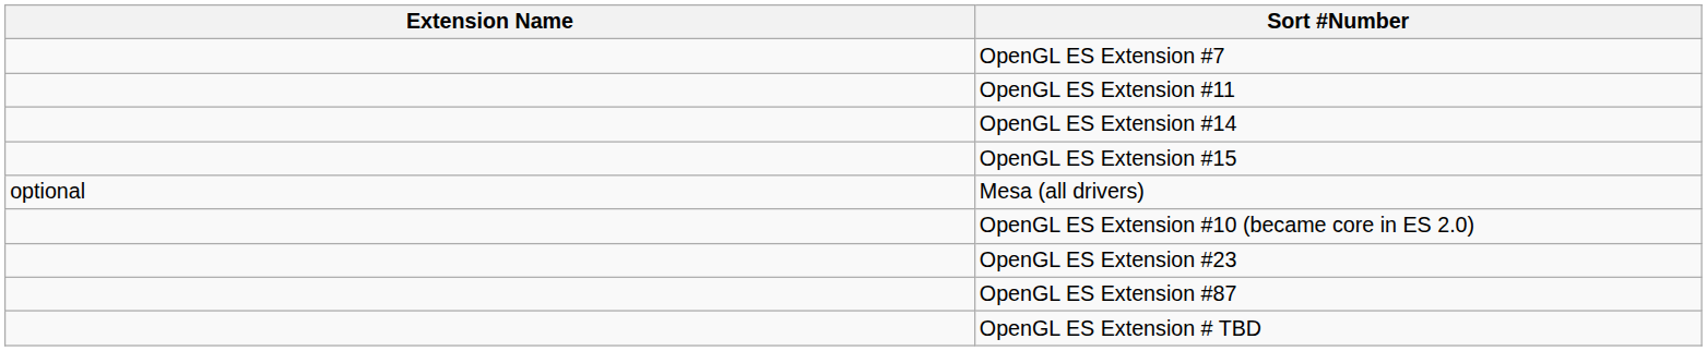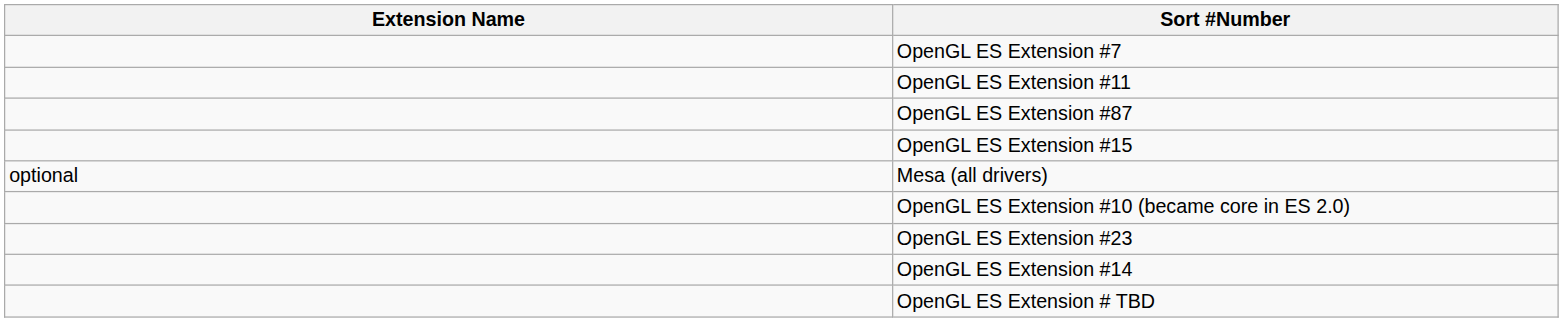rows swapped: OpenGL ES Extension #14 <-> OpenGL ES Extension #87
